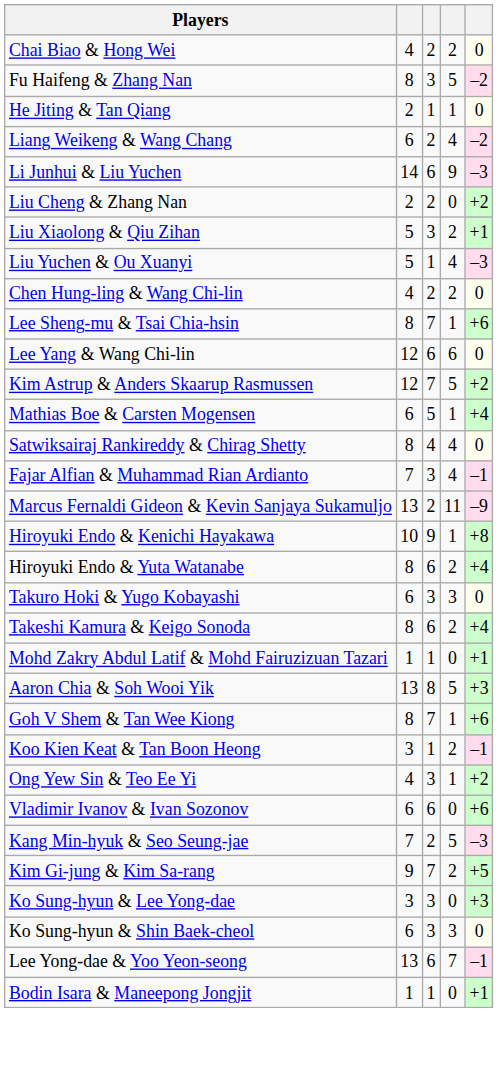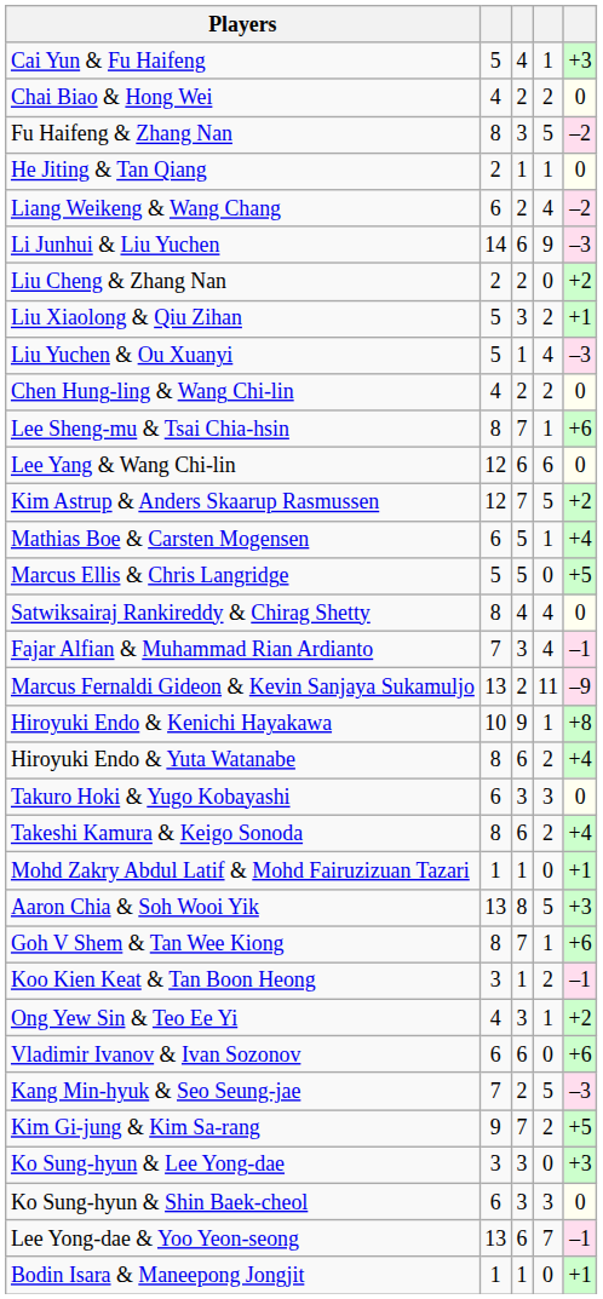+ row: Cai Yun & Fu Haifeng | 5 | 4 | 1 | +3
+ row: Marcus Ellis & Chris Langridge | 5 | 5 | 0 | +5
